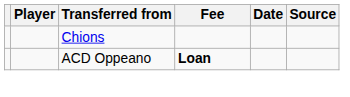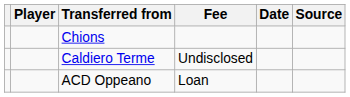+ row: Caldiero Terme | Undisclosed
ACD Oppeano | Fee: bold -> normal
